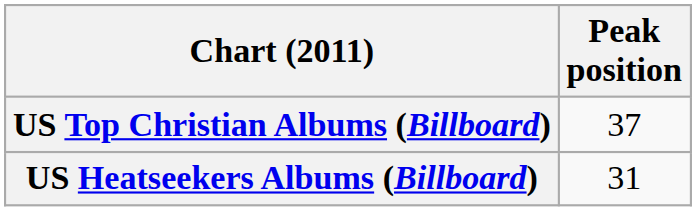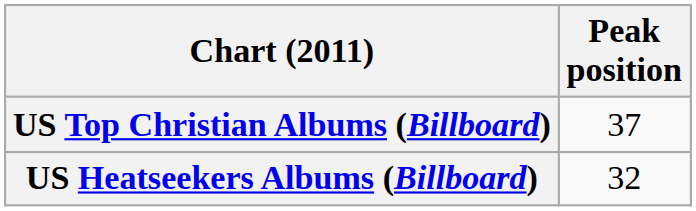US Heatseekers Albums (Billboard) | Peak position: 31 -> 32
